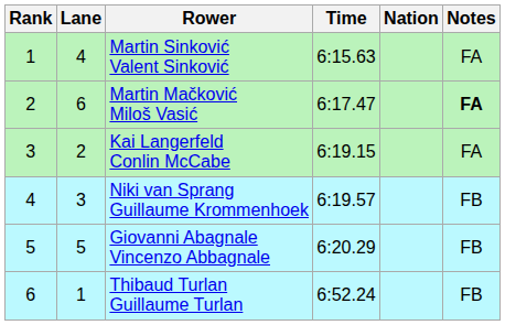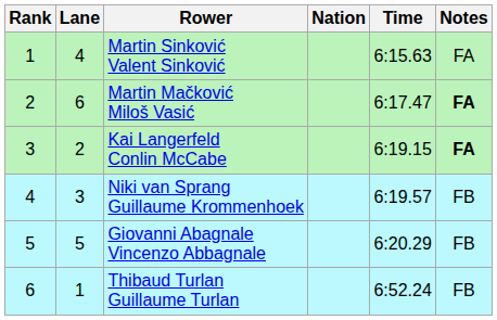columns swapped: Nation <-> Time
Kai Langerfeld Conlin McCabe | Notes: normal -> bold
